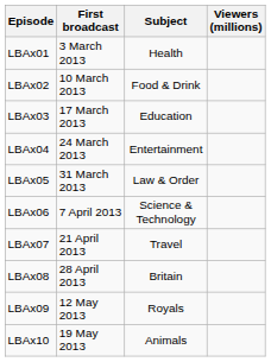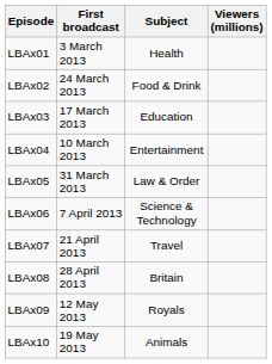LBAx02 | First broadcast: 10 March 2013 -> 24 March 2013
LBAx04 | First broadcast: 24 March 2013 -> 10 March 2013
